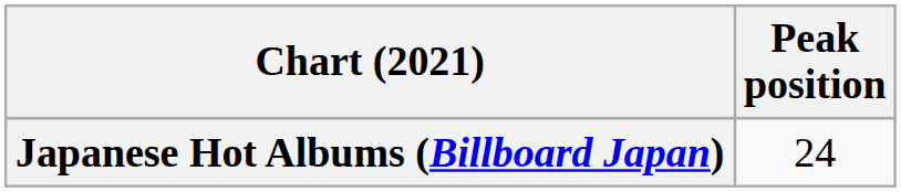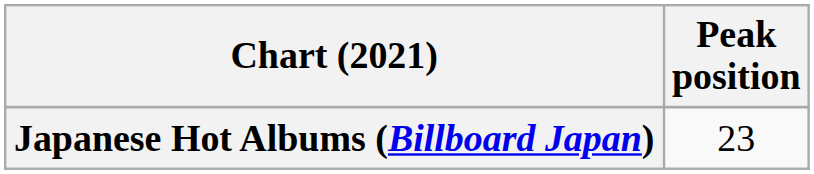Japanese Hot Albums (Billboard Japan) | Peak position: 24 -> 23
